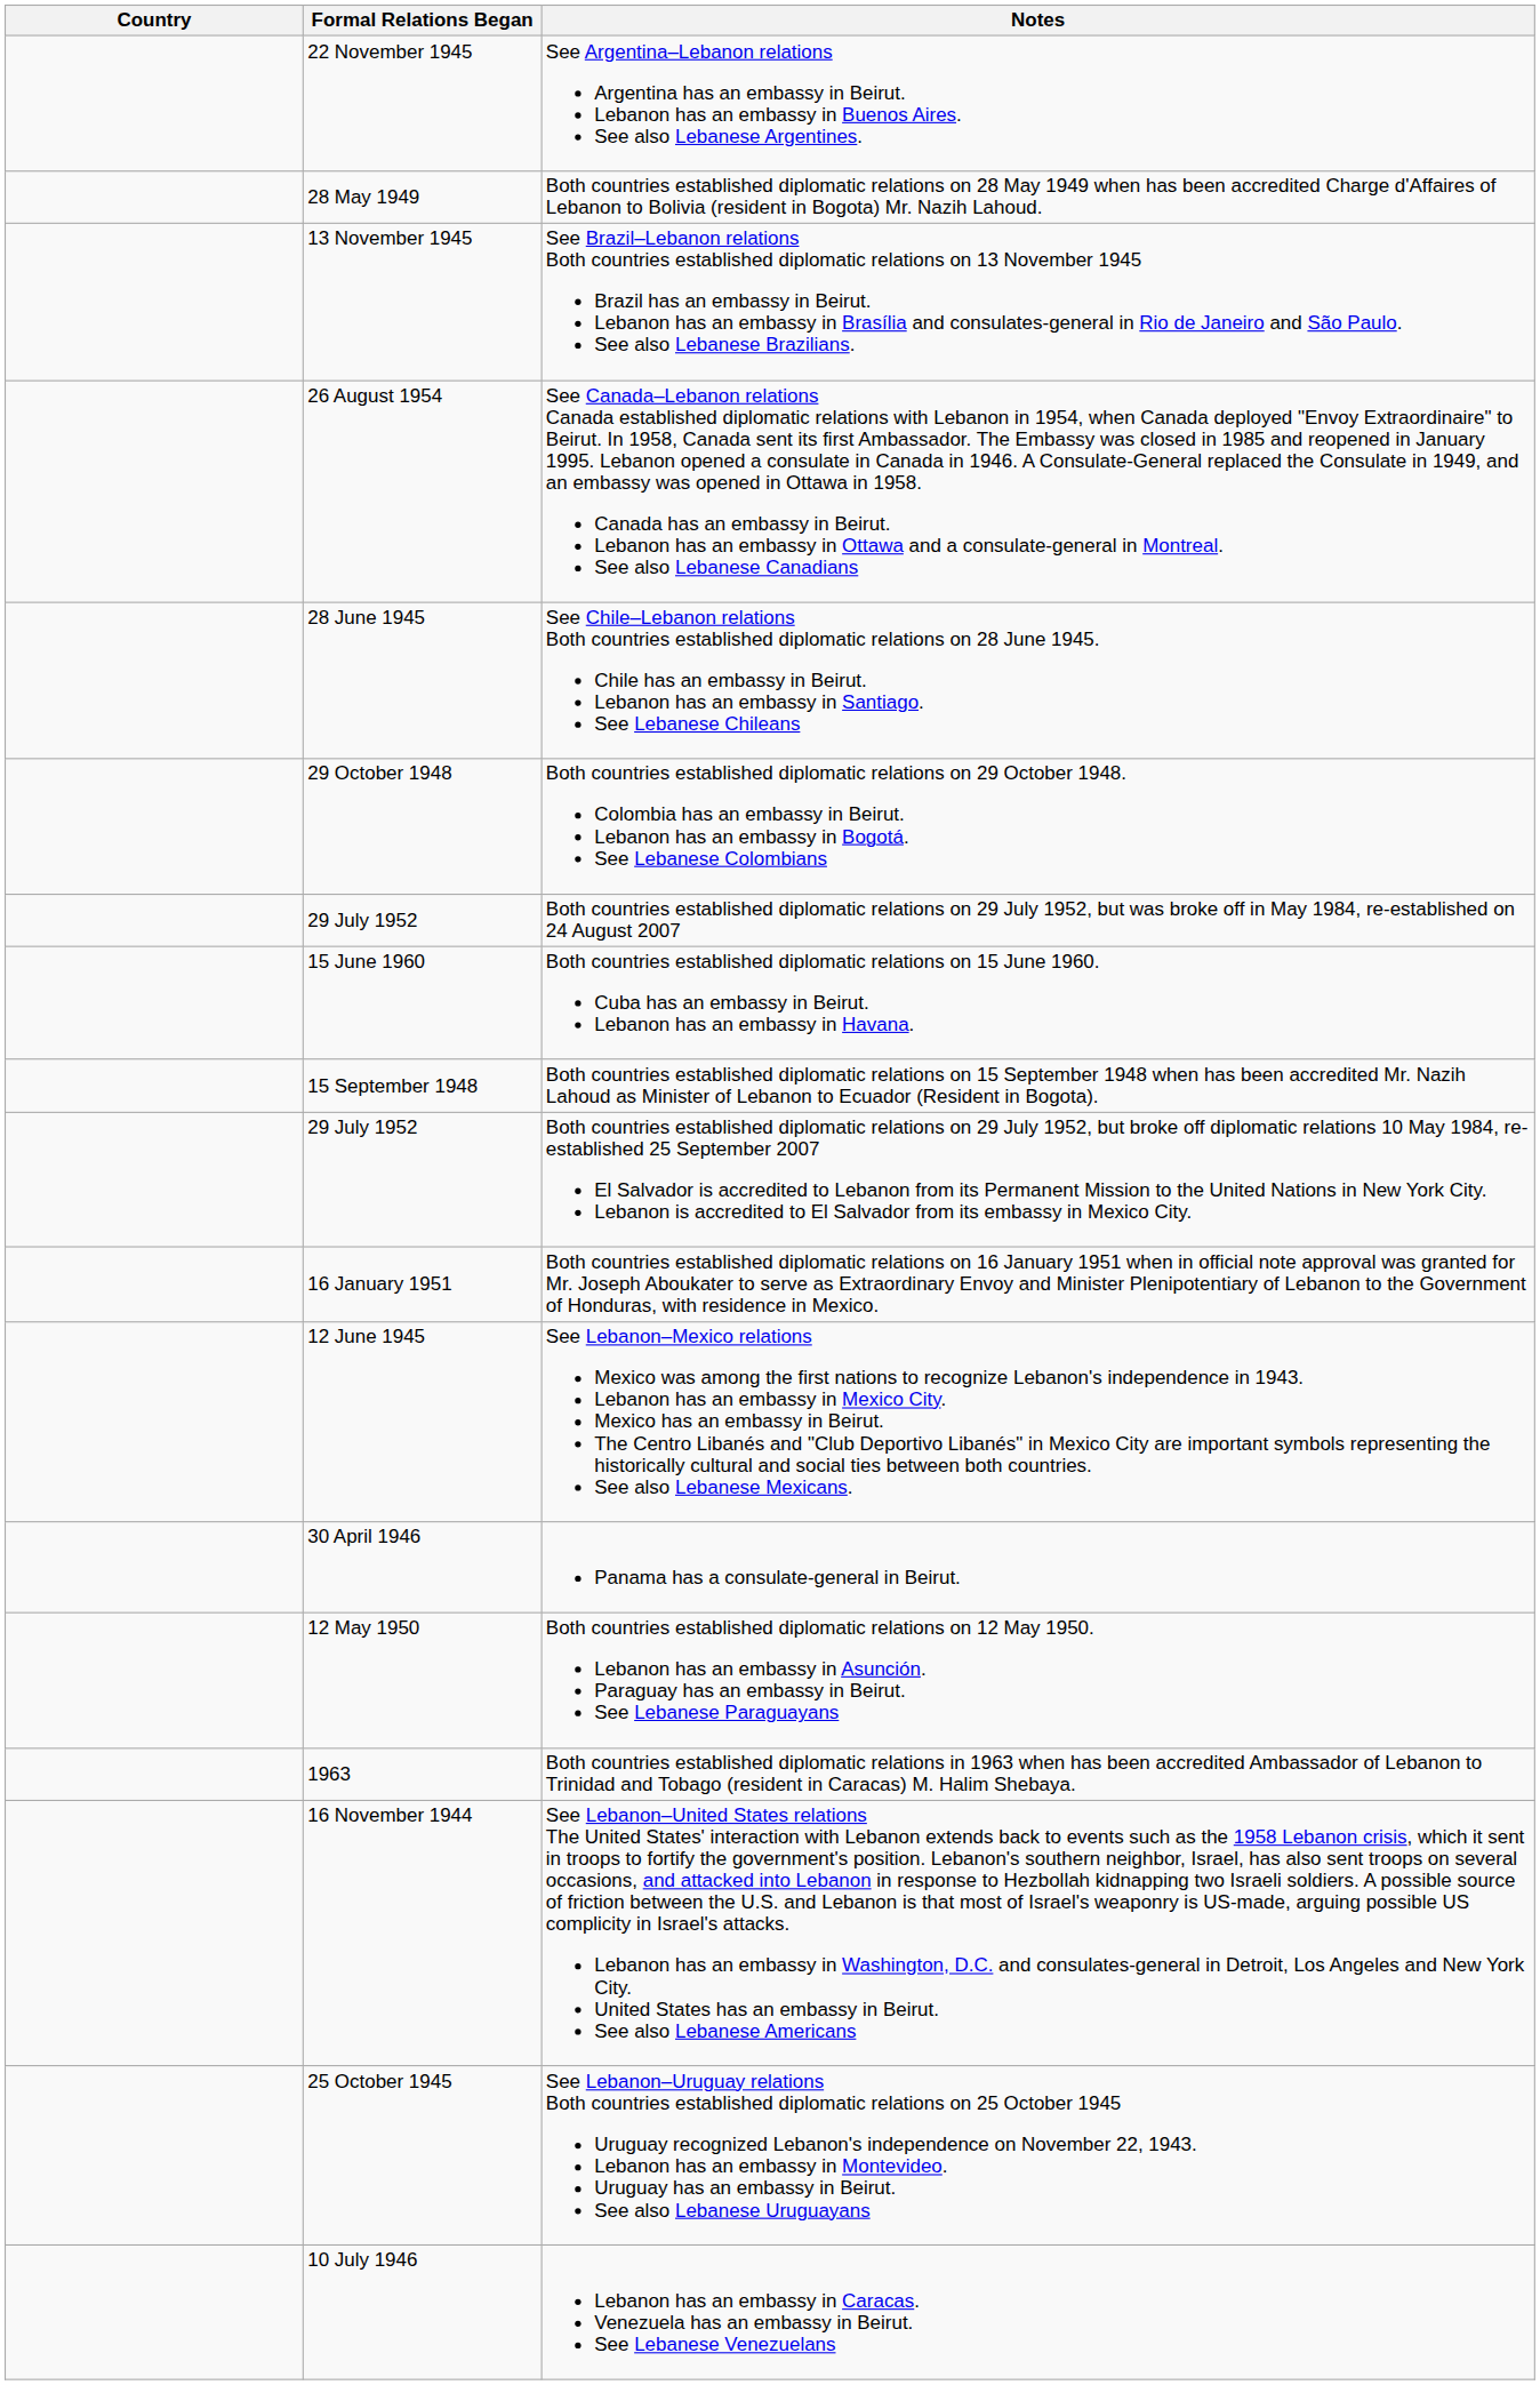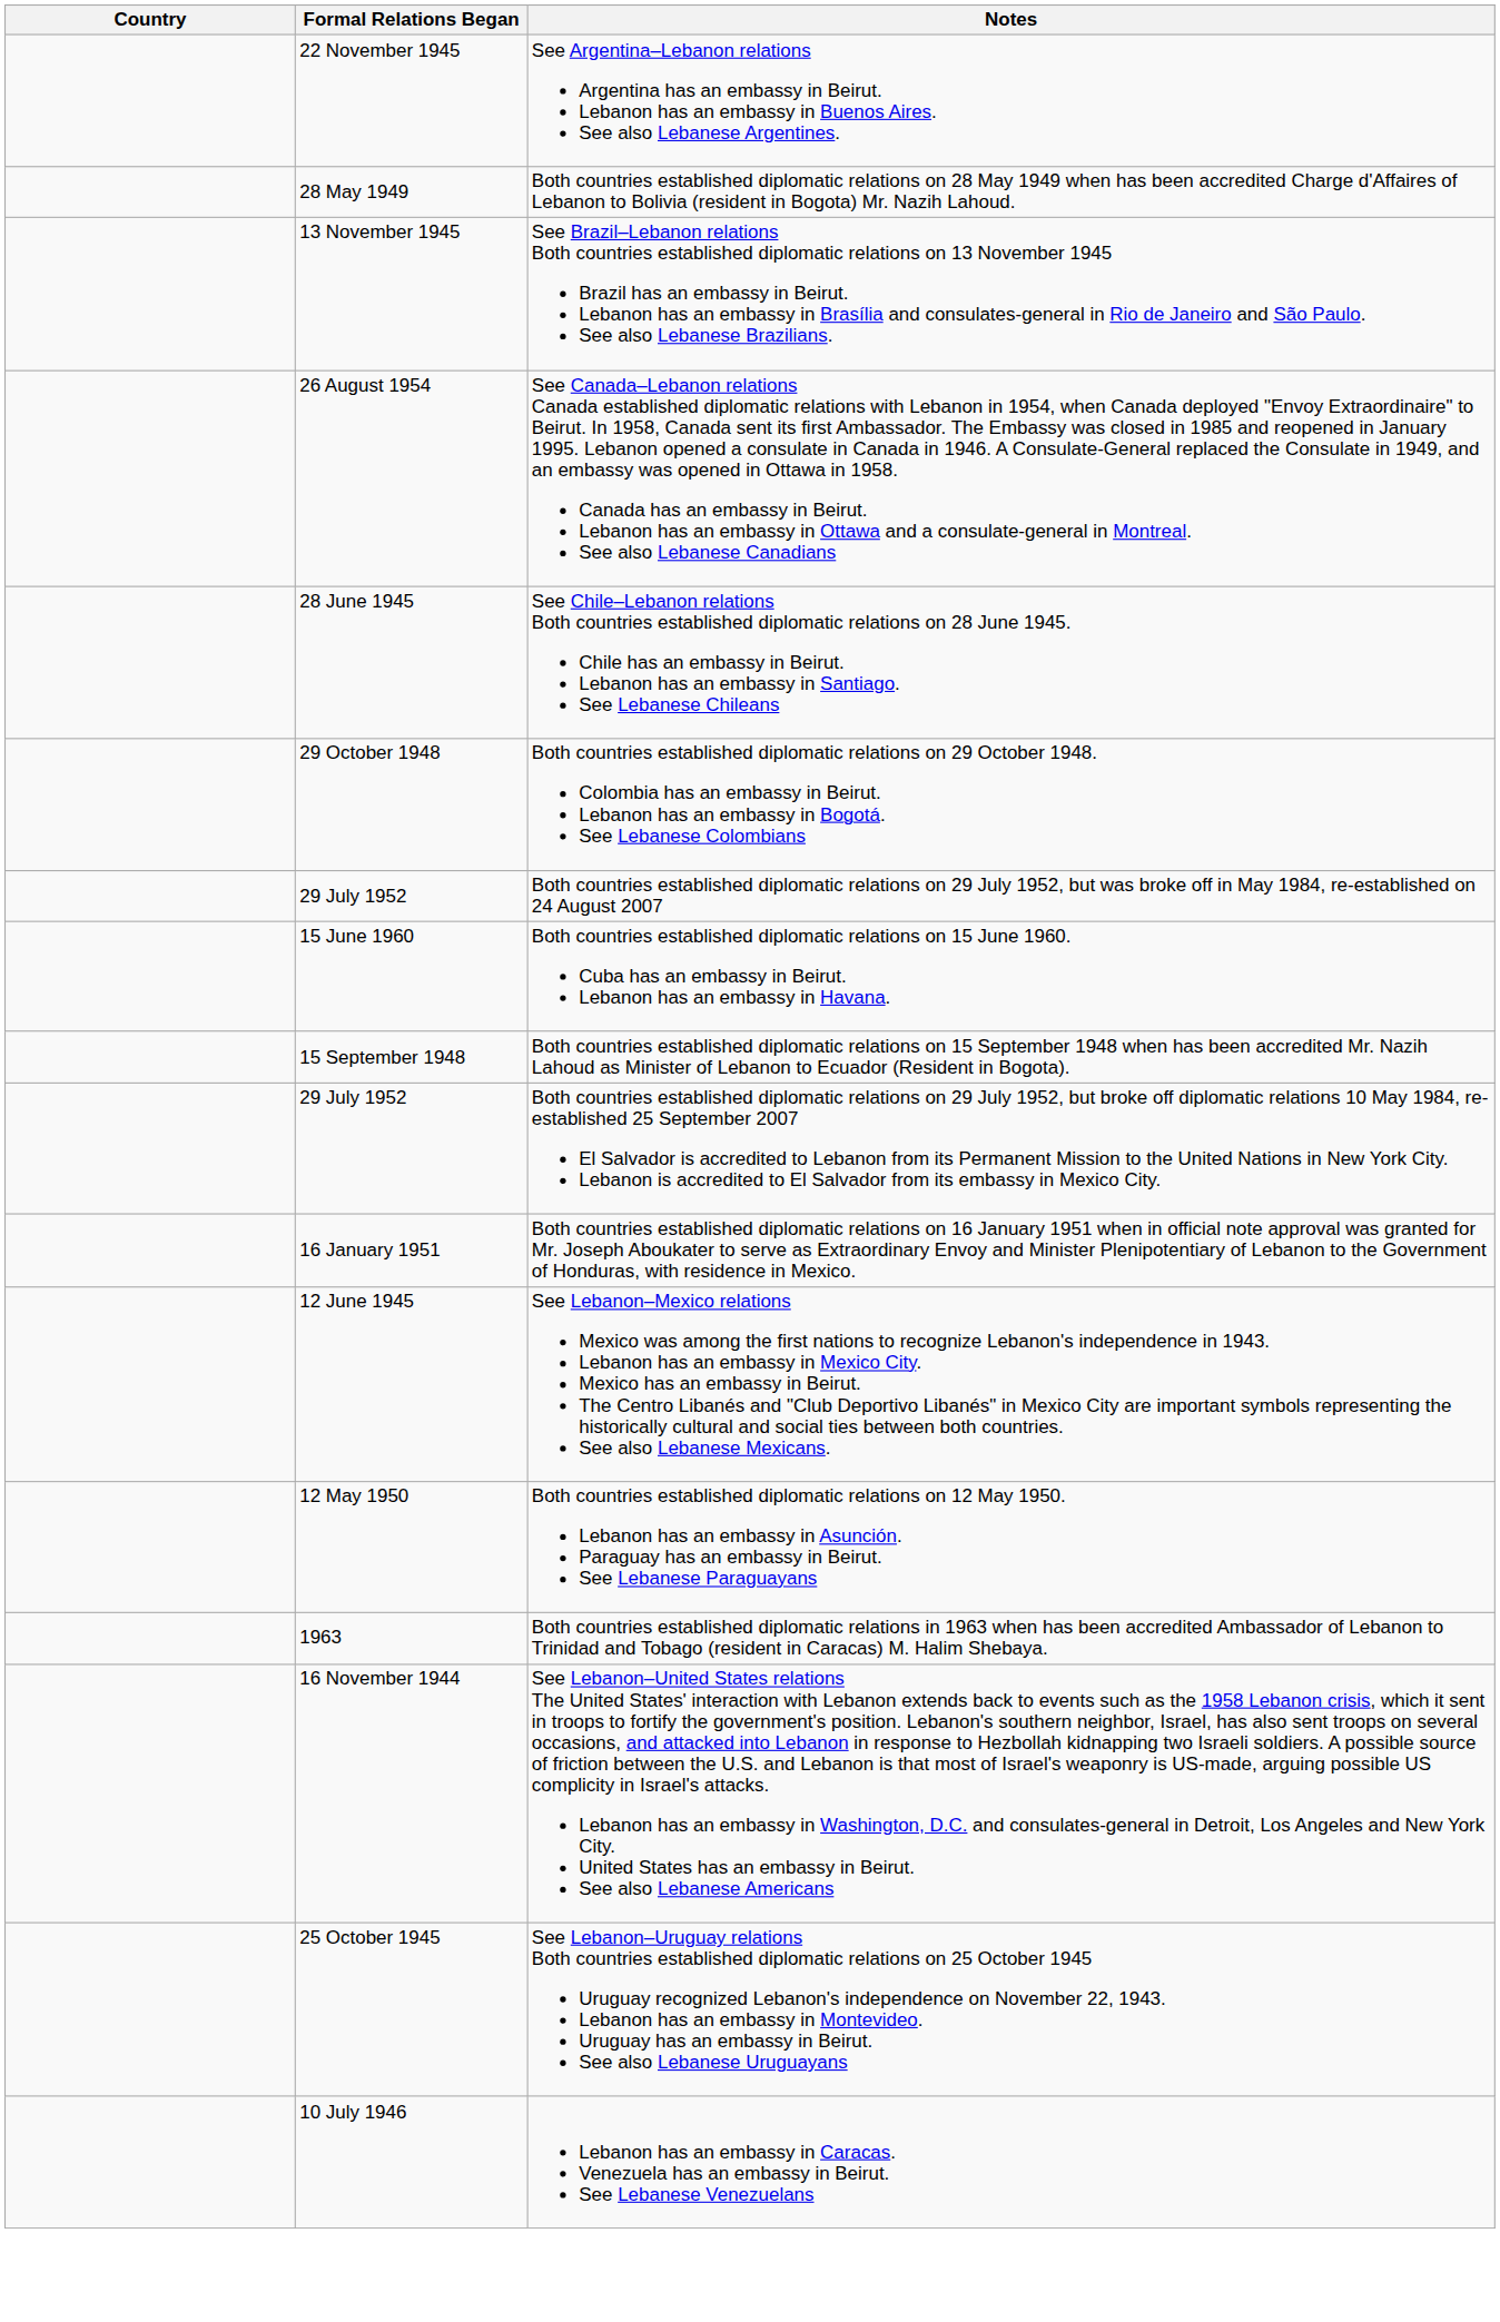- row: 30 April 1946 | Panama has a consulate-general in Beirut.
